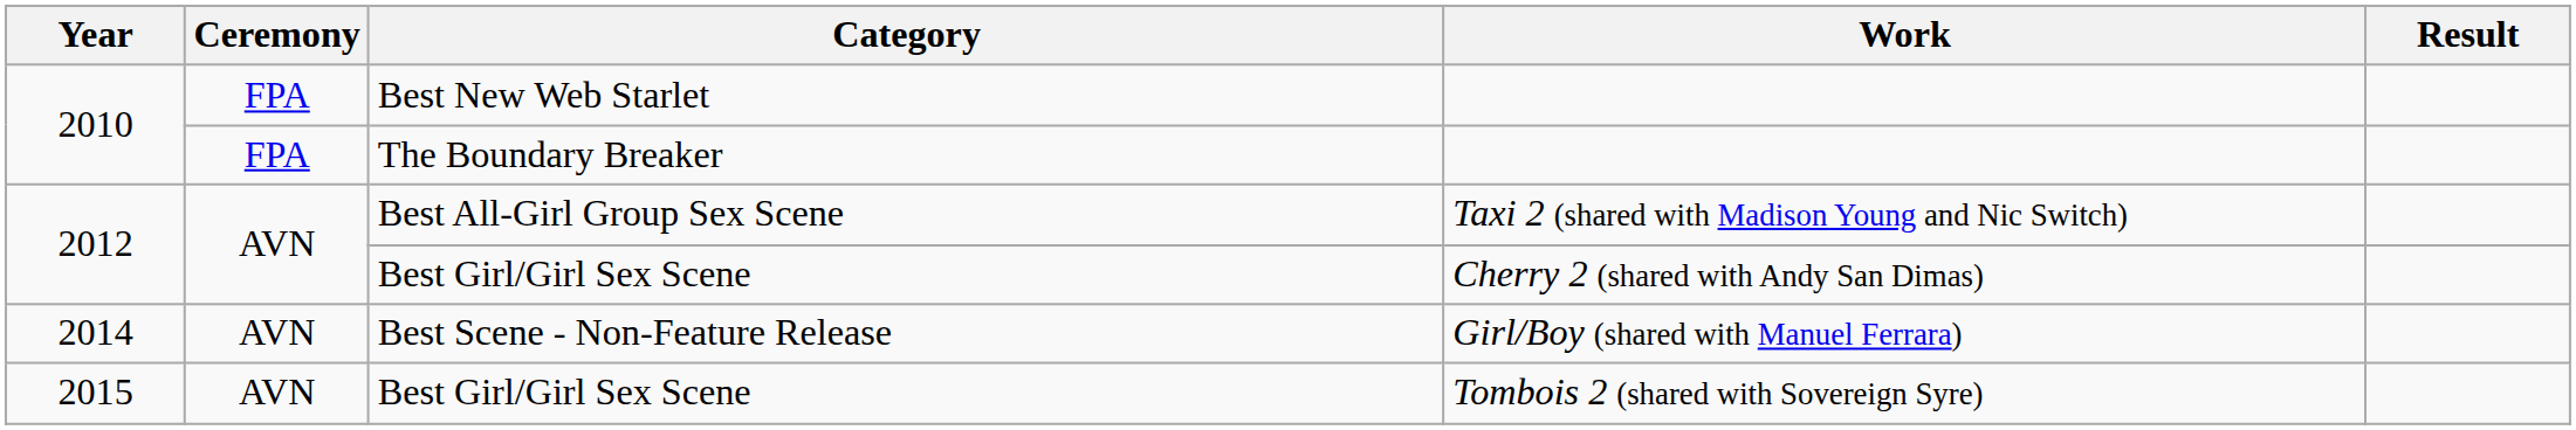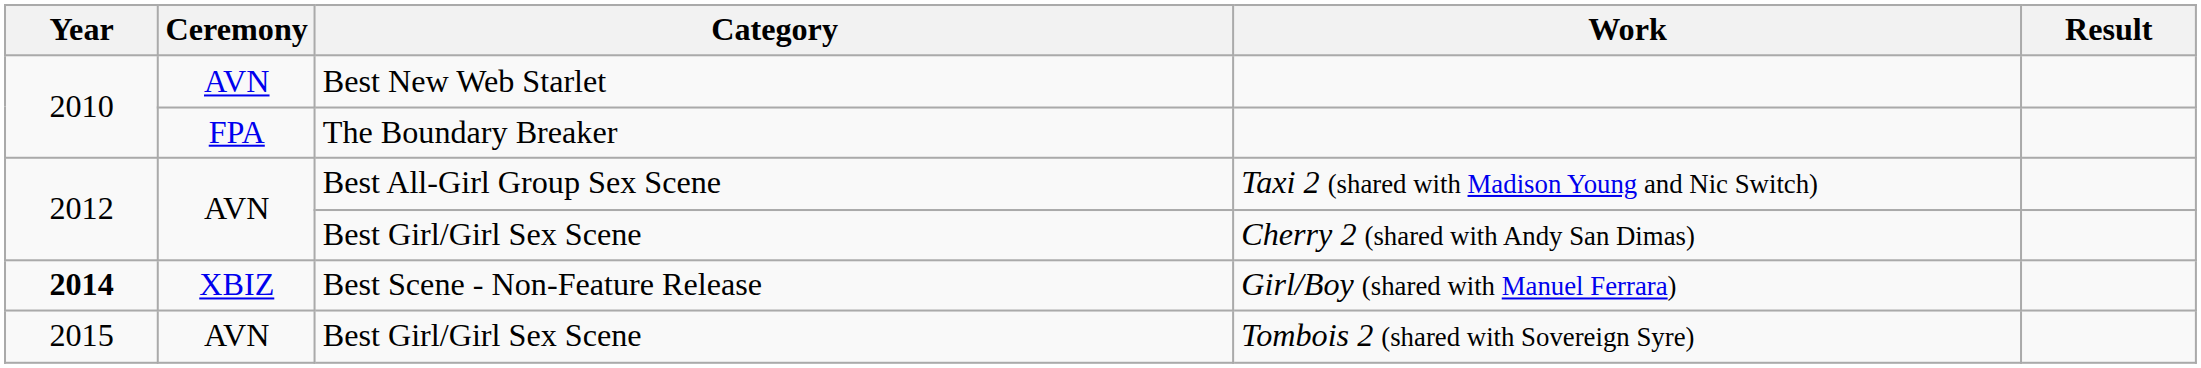Best New Web Starlet | Ceremony: FPA -> AVN
Best Scene - Non-Feature Release | Year: normal -> bold
Best Scene - Non-Feature Release | Ceremony: AVN -> XBIZ
